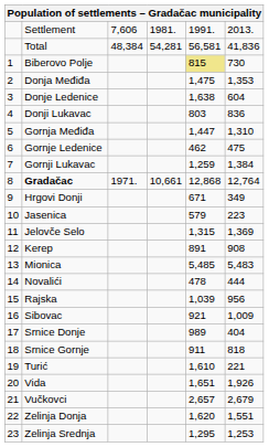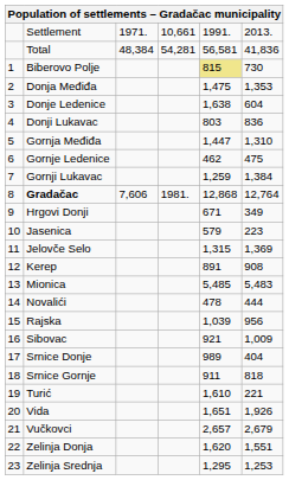Settlement | column 3: 7,606 -> 1971.
Settlement | column 4: 1981. -> 10,661
Gradačac | column 3: 1971. -> 7,606
Gradačac | column 4: 10,661 -> 1981.
